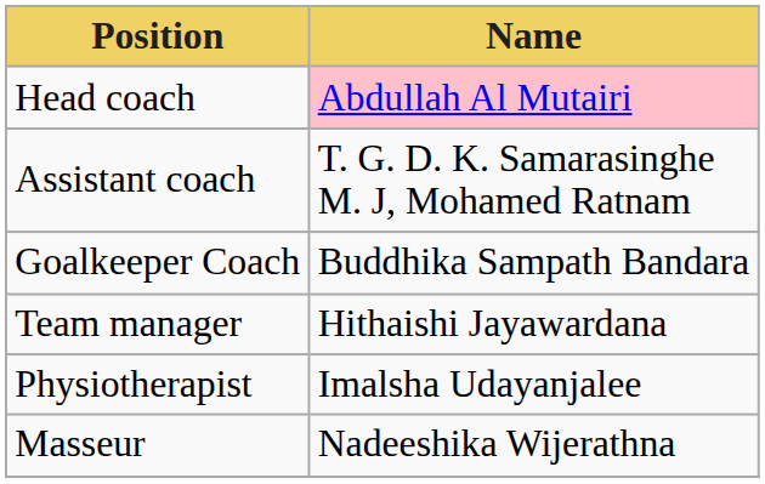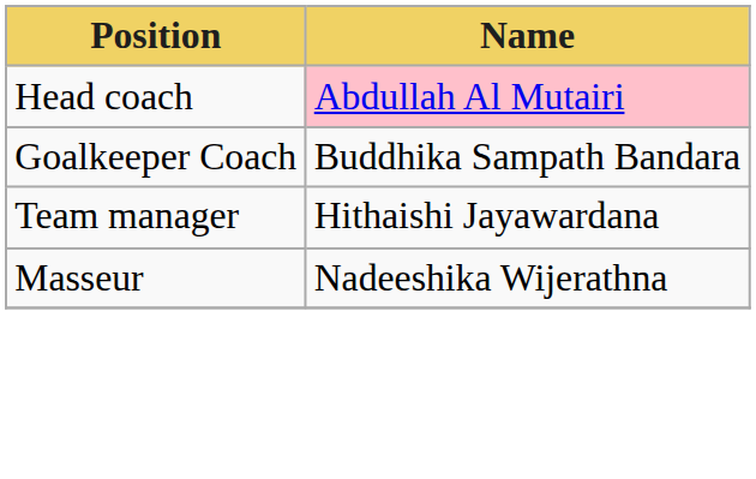- row: Assistant coach | T. G. D. K. Samarasinghe M. J, Mohamed Ratnam
- row: Physiotherapist | Imalsha Udayanjalee
